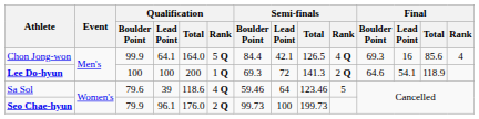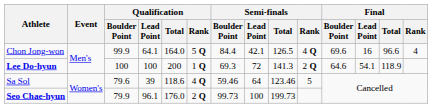Chon Jong-won | Final / Boulder Point: 69.3 -> 69.6
Chon Jong-won | Final / Total: 85.6 -> 96.6
